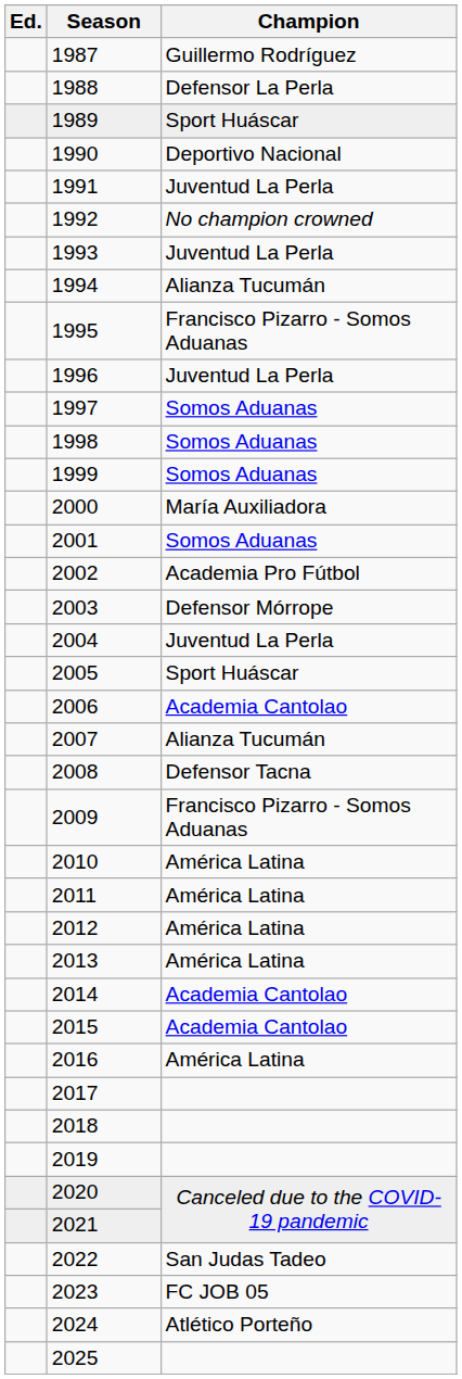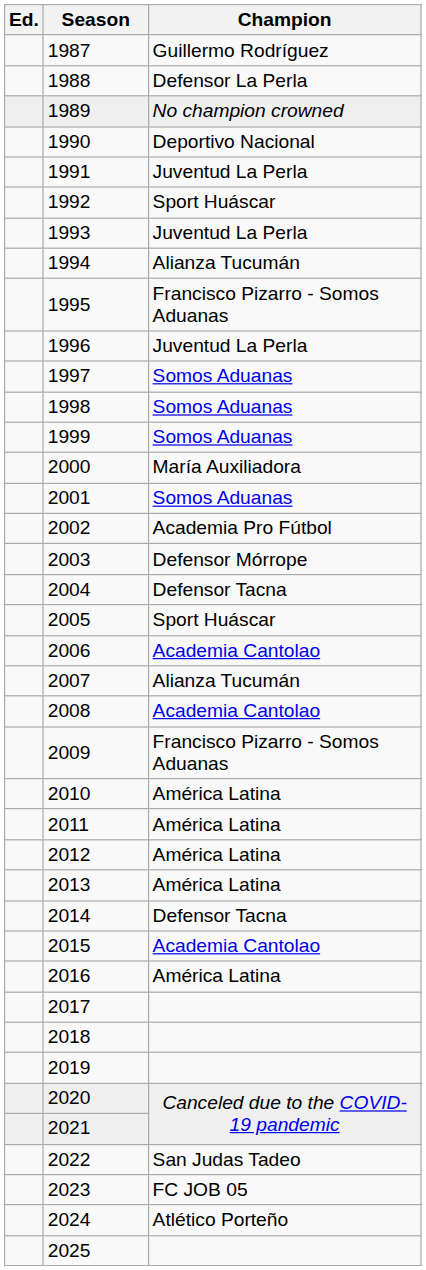1989 | Champion: Sport Huáscar -> No champion crowned
1992 | Champion: No champion crowned -> Sport Huáscar
2004 | Champion: Juventud La Perla -> Defensor Tacna
2008 | Champion: Defensor Tacna -> Academia Cantolao
2014 | Champion: Academia Cantolao -> Defensor Tacna
